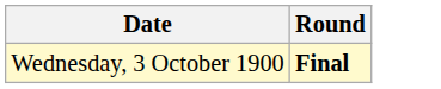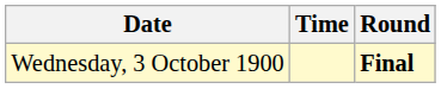+ column: Time
